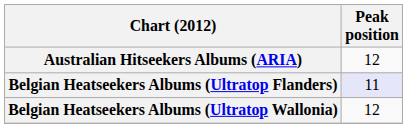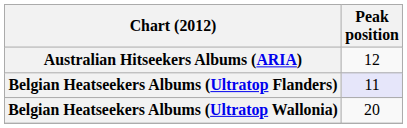Belgian Heatseekers Albums (Ultratop Wallonia) | Peak position: 12 -> 20
